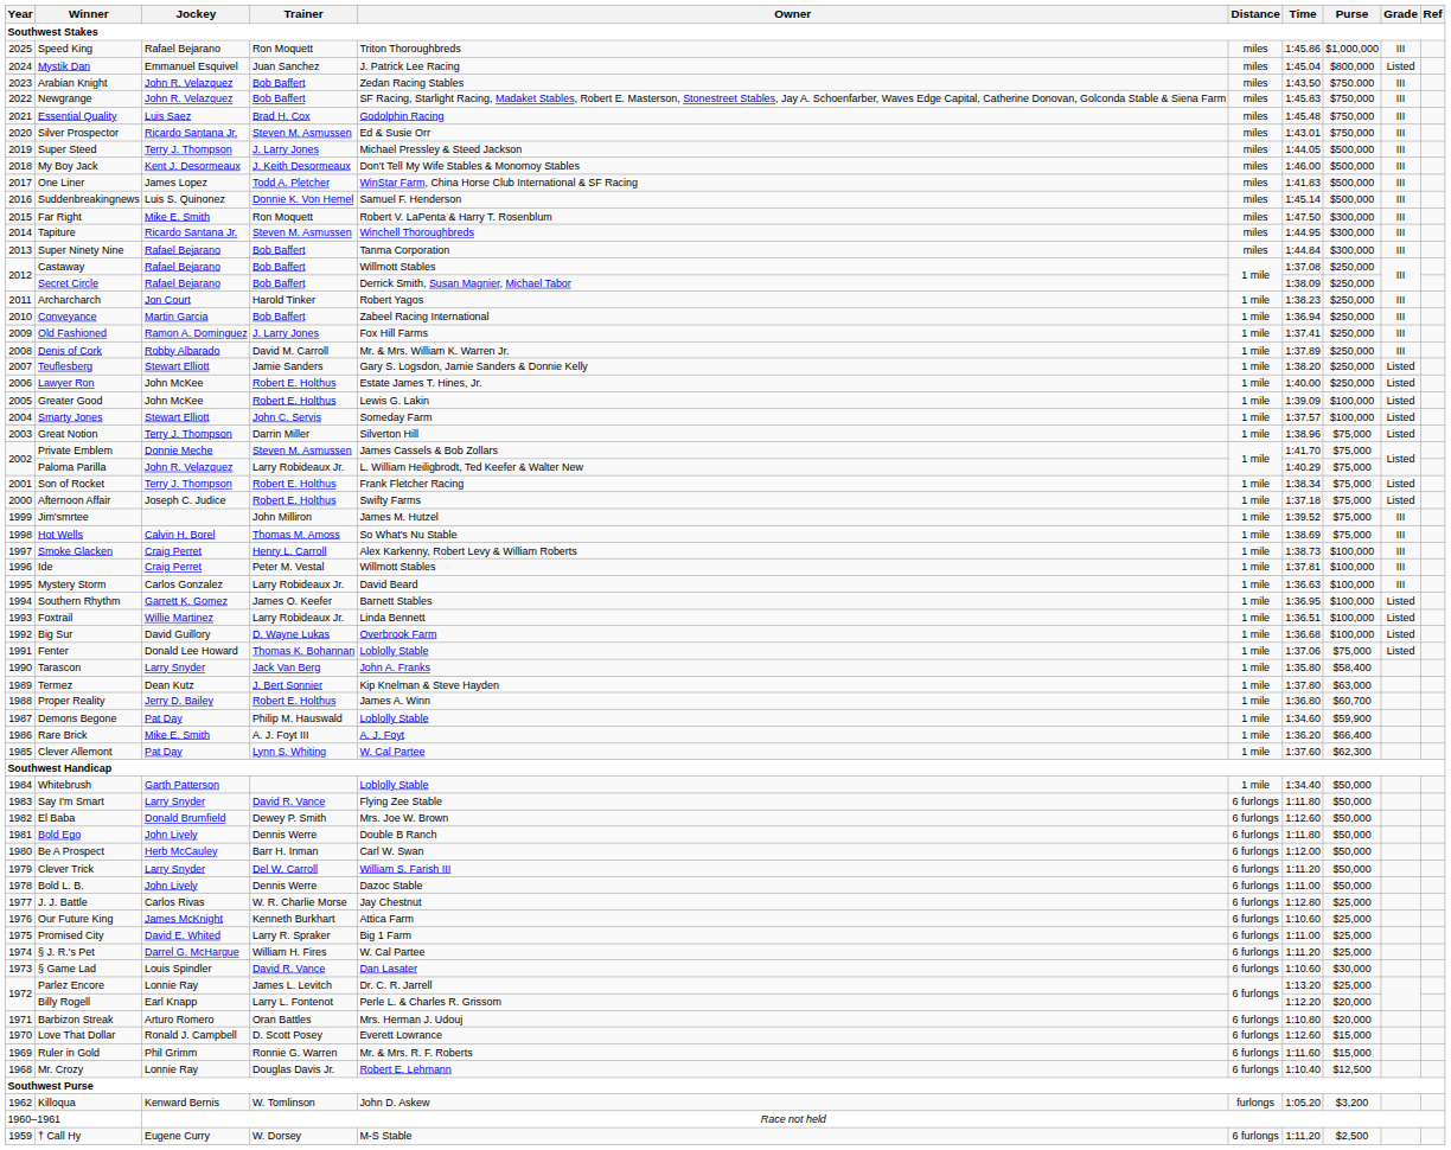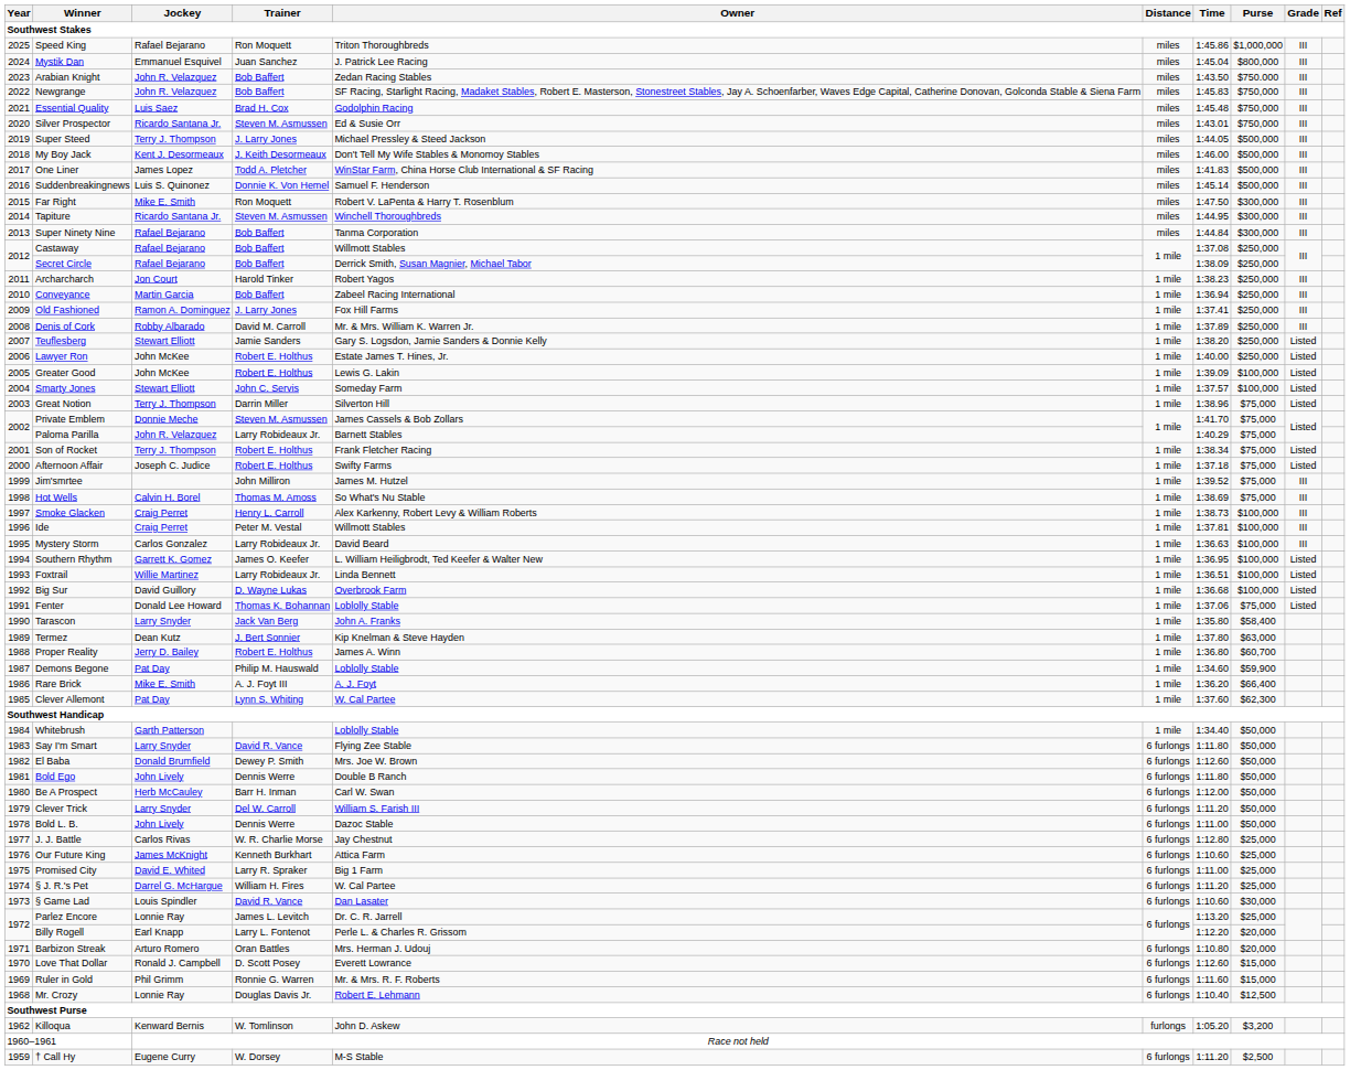Mystik Dan | Grade: Listed -> III
Paloma Parilla | Owner: L. William Heiligbrodt, Ted Keefer & Walter New -> Barnett Stables
Southern Rhythm | Owner: Barnett Stables -> L. William Heiligbrodt, Ted Keefer & Walter New
